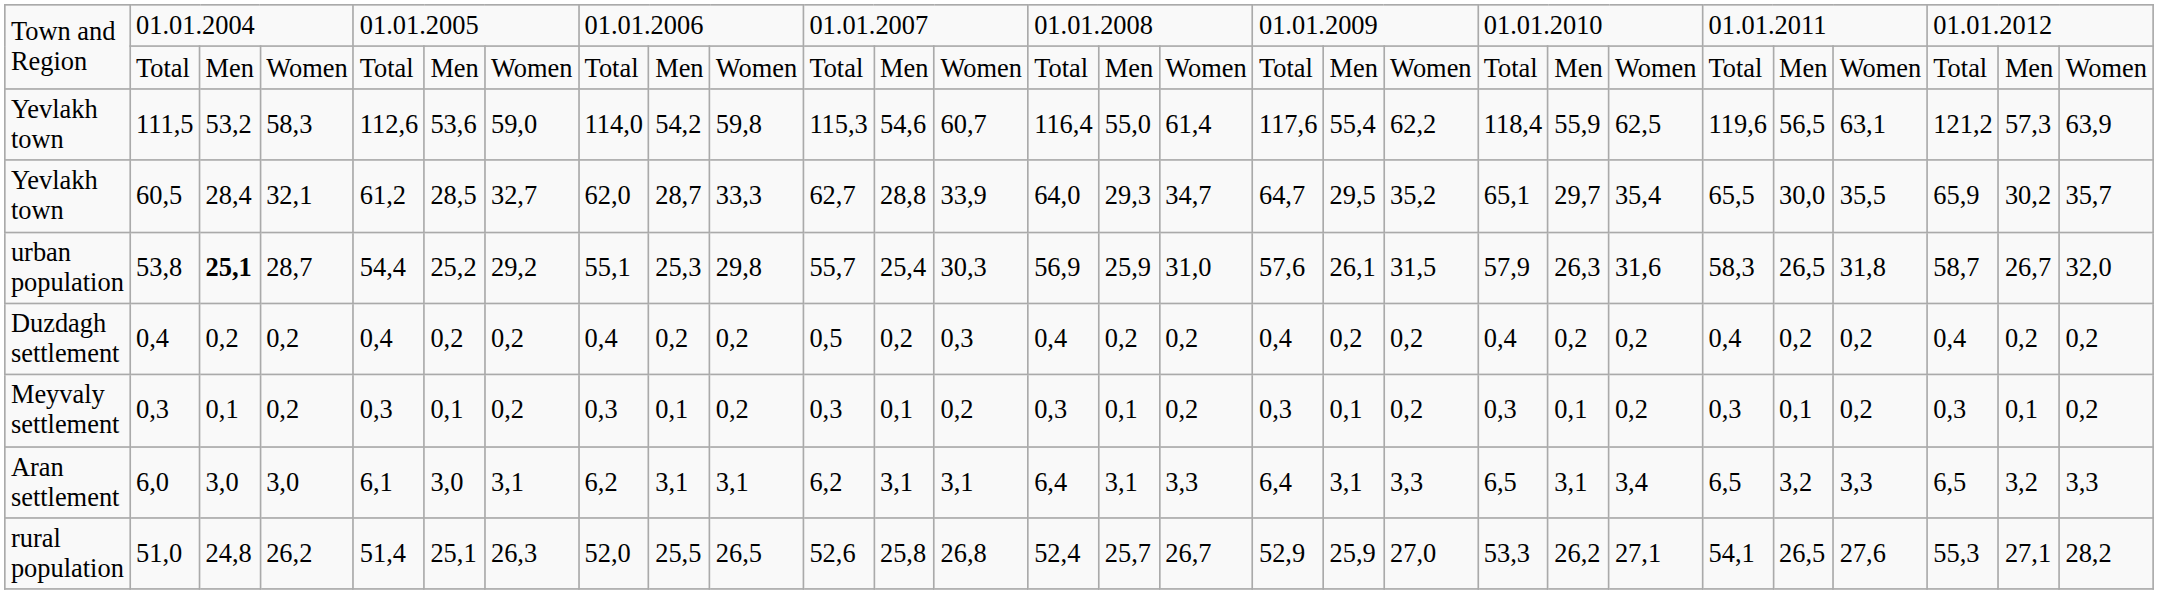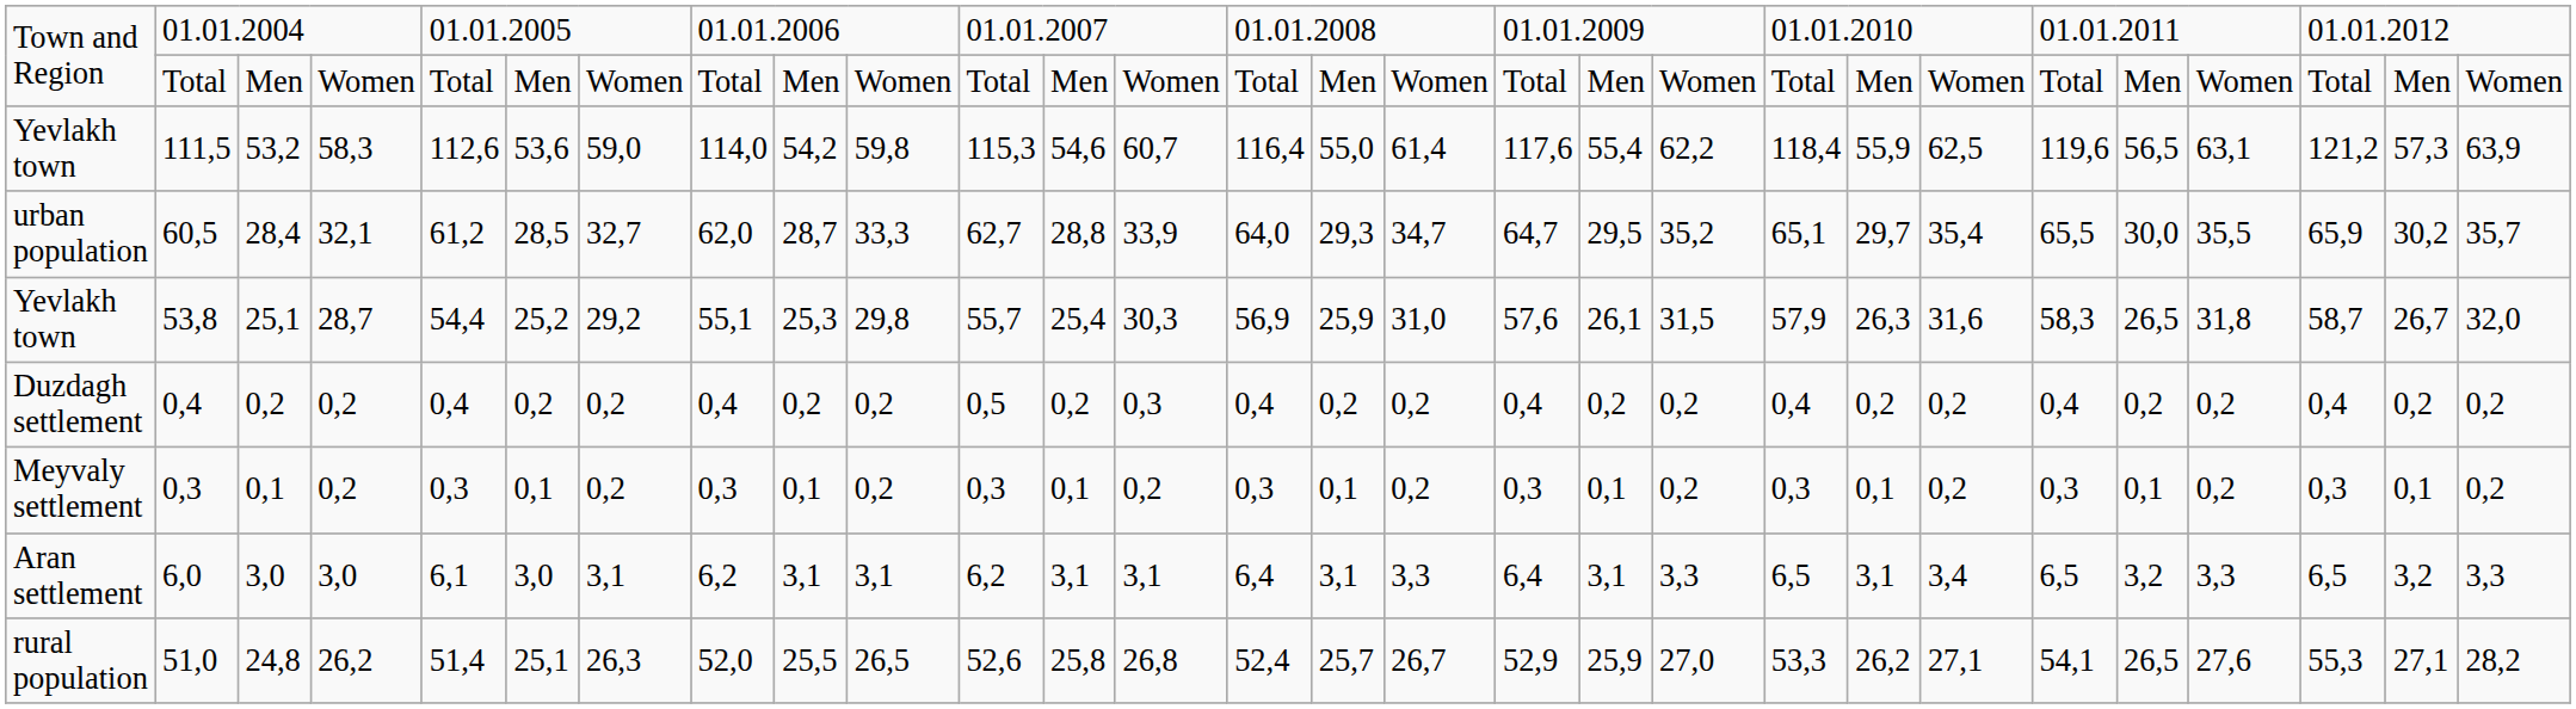60,5 | column 1: Yevlakh town -> urban population
53,8 | column 1: urban population -> Yevlakh town
53,8 | column 3: bold -> normal
